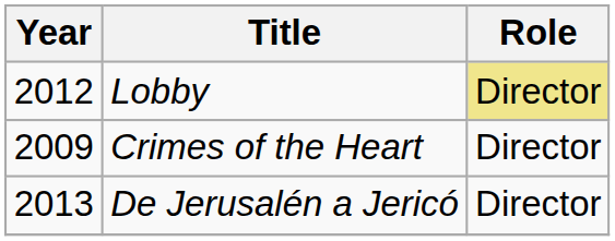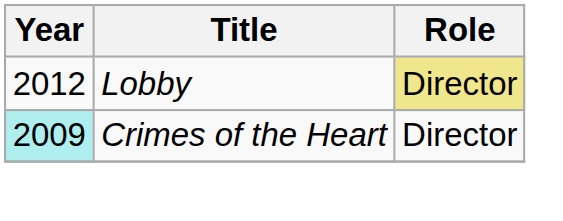Crimes of the Heart | Year: no background -> paleturquoise background
- row: 2013 | De Jerusalén a Jericó | Director
